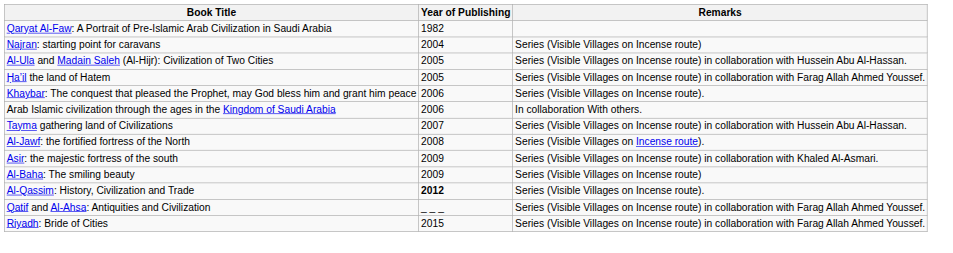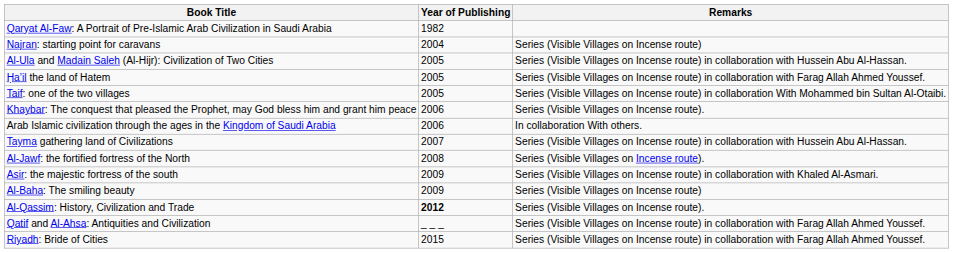+ row: Taif: one of the two villages | 2005 | Series (Visible Villages on Incense route) in collaboration With Mohammed bin Sultan Al-Otaibi.
